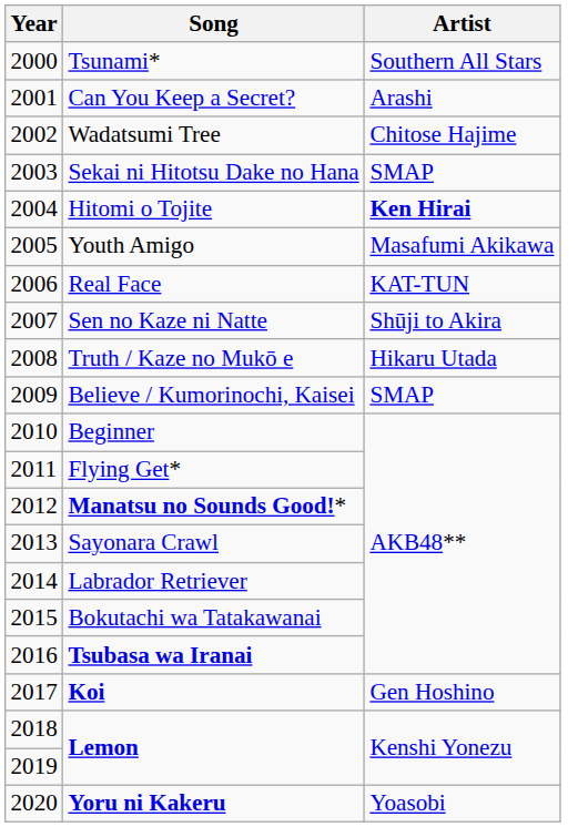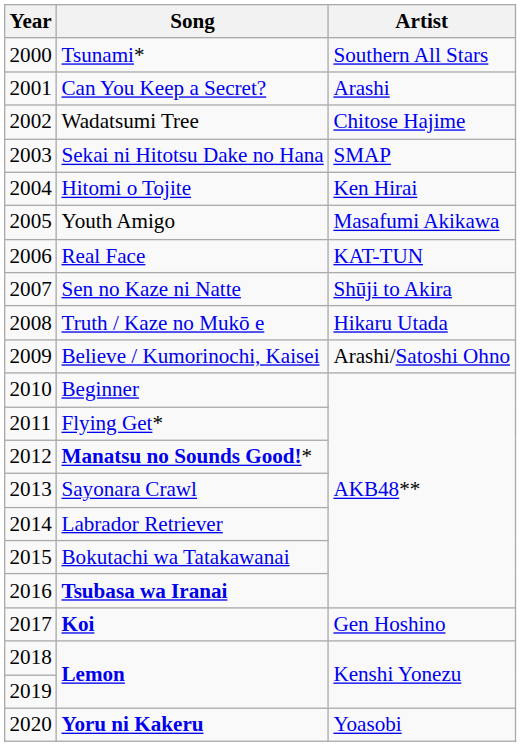Hitomi o Tojite | Artist: bold -> normal
Believe / Kumorinochi, Kaisei | Artist: SMAP -> Arashi/Satoshi Ohno
